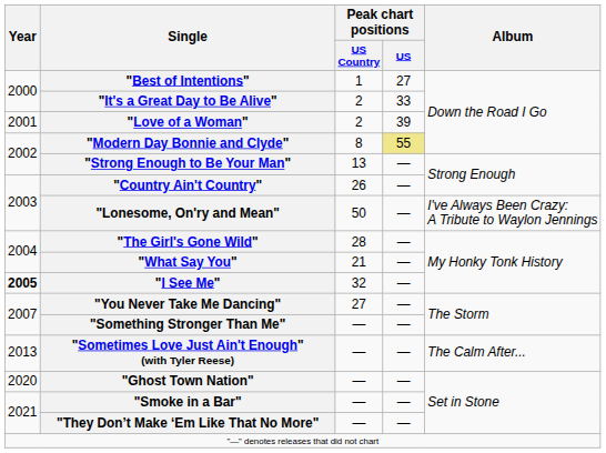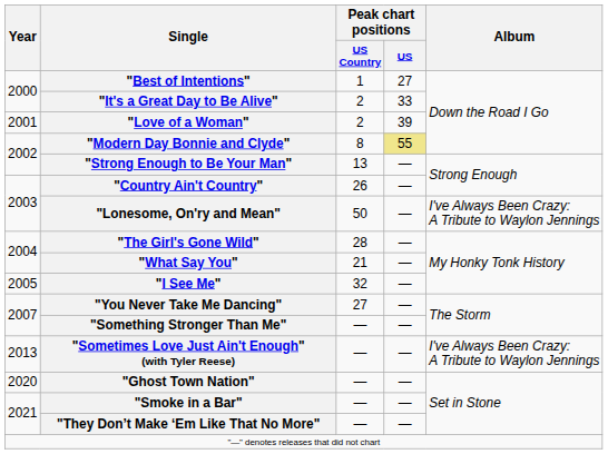"I See Me" | Year: bold -> normal
"Sometimes Love Just Ain't Enough" (with Tyler Reese) | Album: The Calm After... -> I've Always Been Crazy: A Tribute to Waylon Jennings
